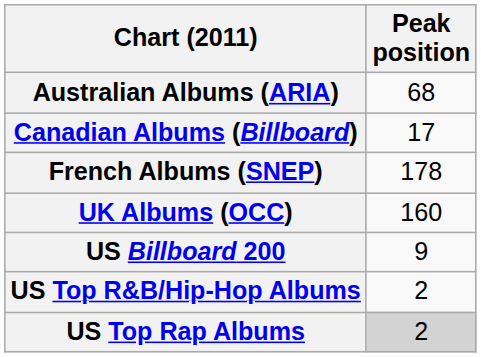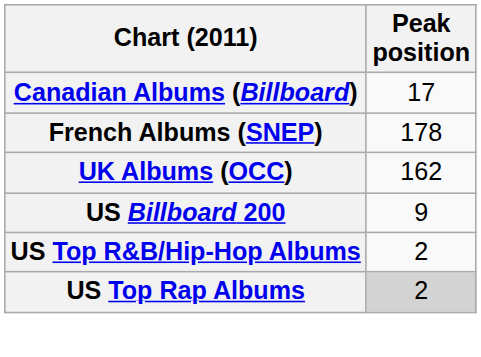- row: Australian Albums (ARIA) | 68
UK Albums (OCC) | Peak position: 160 -> 162
